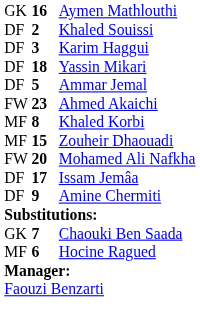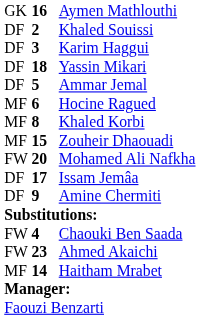rows swapped: Hocine Ragued <-> Ahmed Akaichi
Chaouki Ben Saada | column 1: GK -> FW
Chaouki Ben Saada | column 2: 7 -> 4
+ row: MF | 14 | Haitham Mrabet
